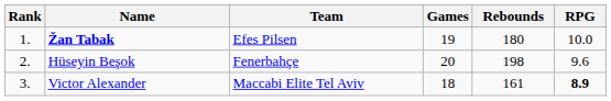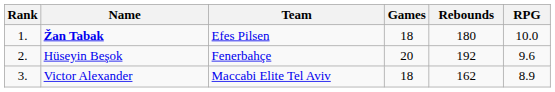Žan Tabak | Games: 19 -> 18
Hüseyin Beşok | Rebounds: 198 -> 192
Victor Alexander | Rebounds: 161 -> 162
Victor Alexander | RPG: bold -> normal
